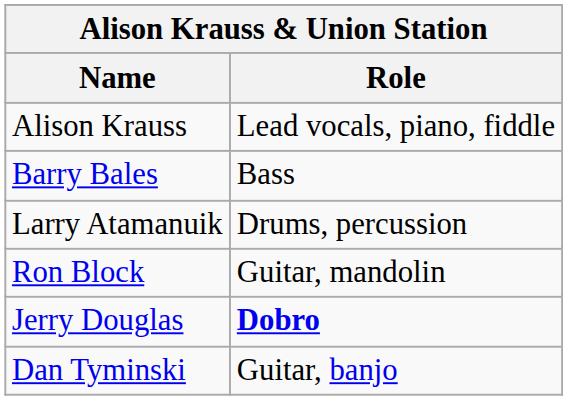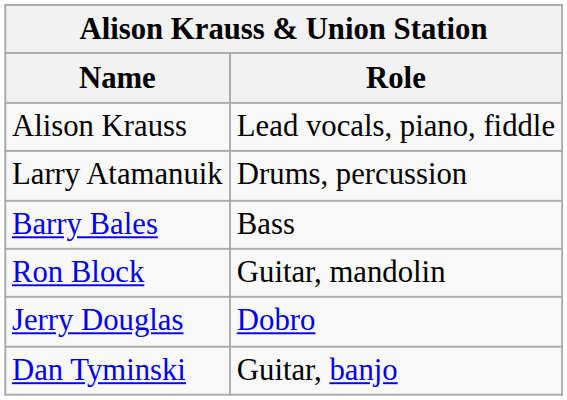rows swapped: Larry Atamanuik <-> Barry Bales
Jerry Douglas | Role: bold -> normal
